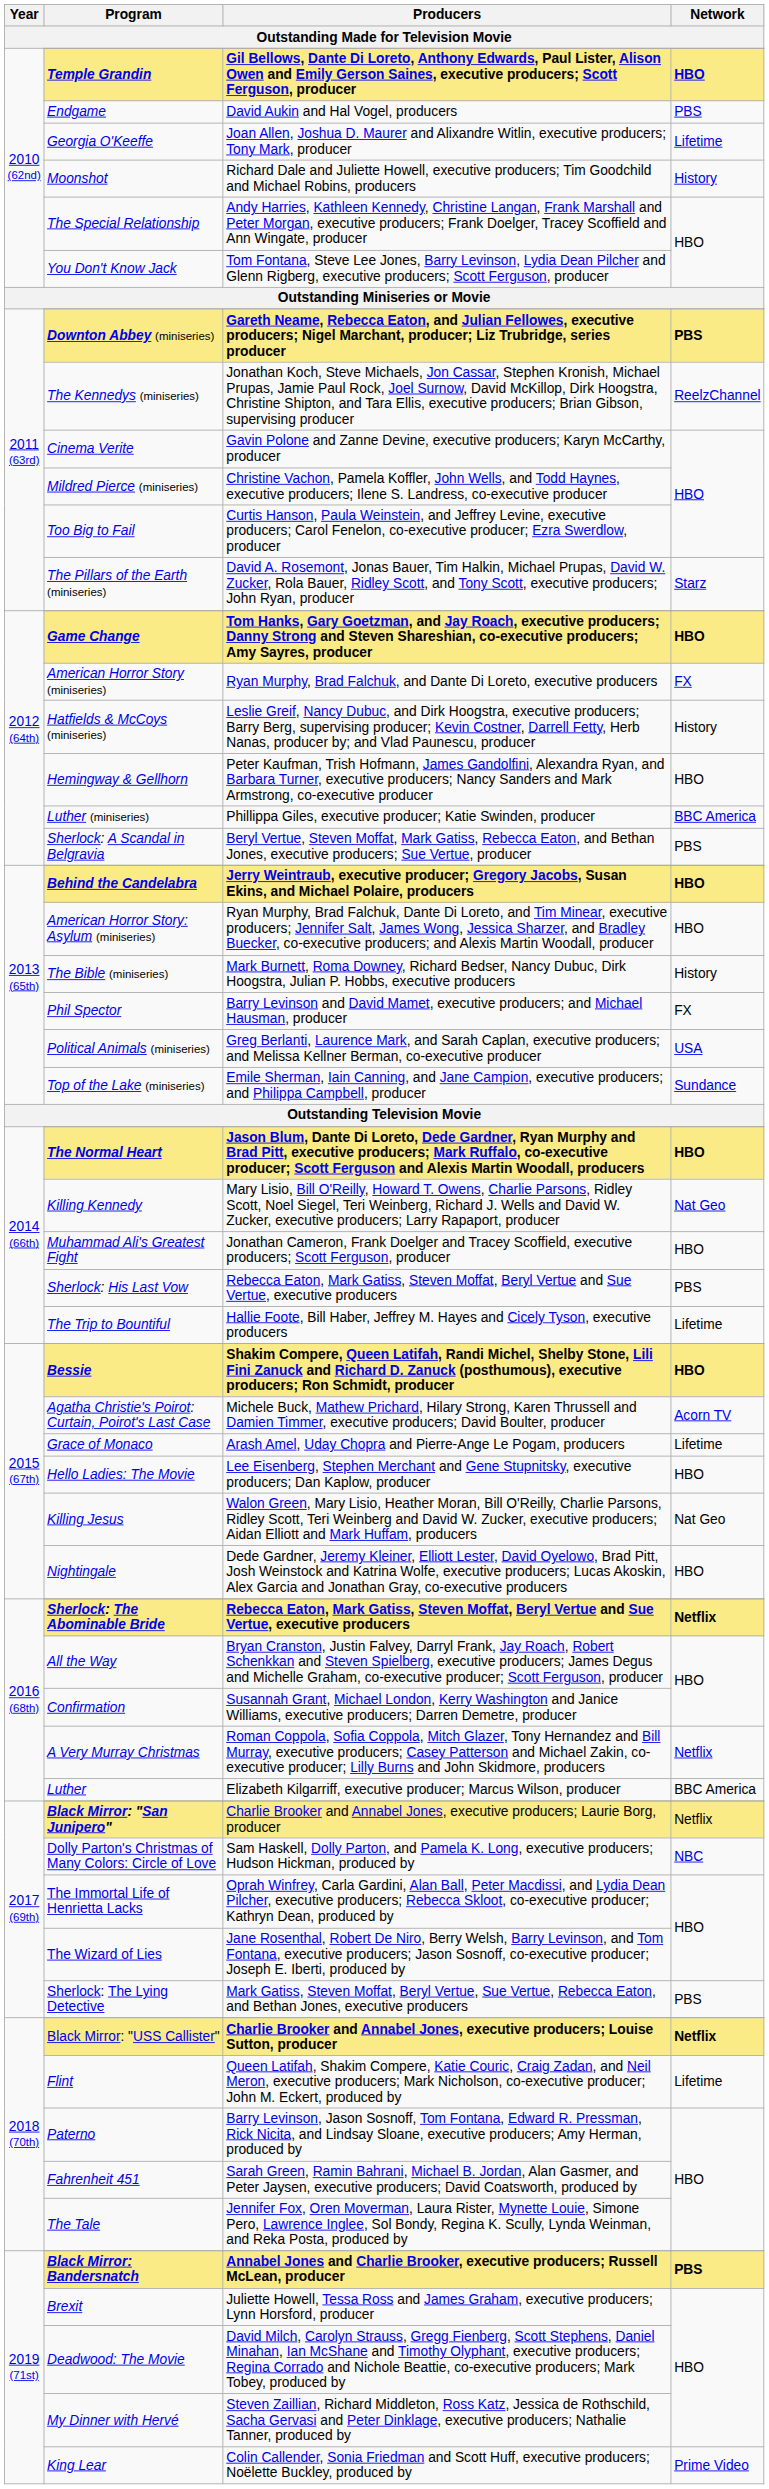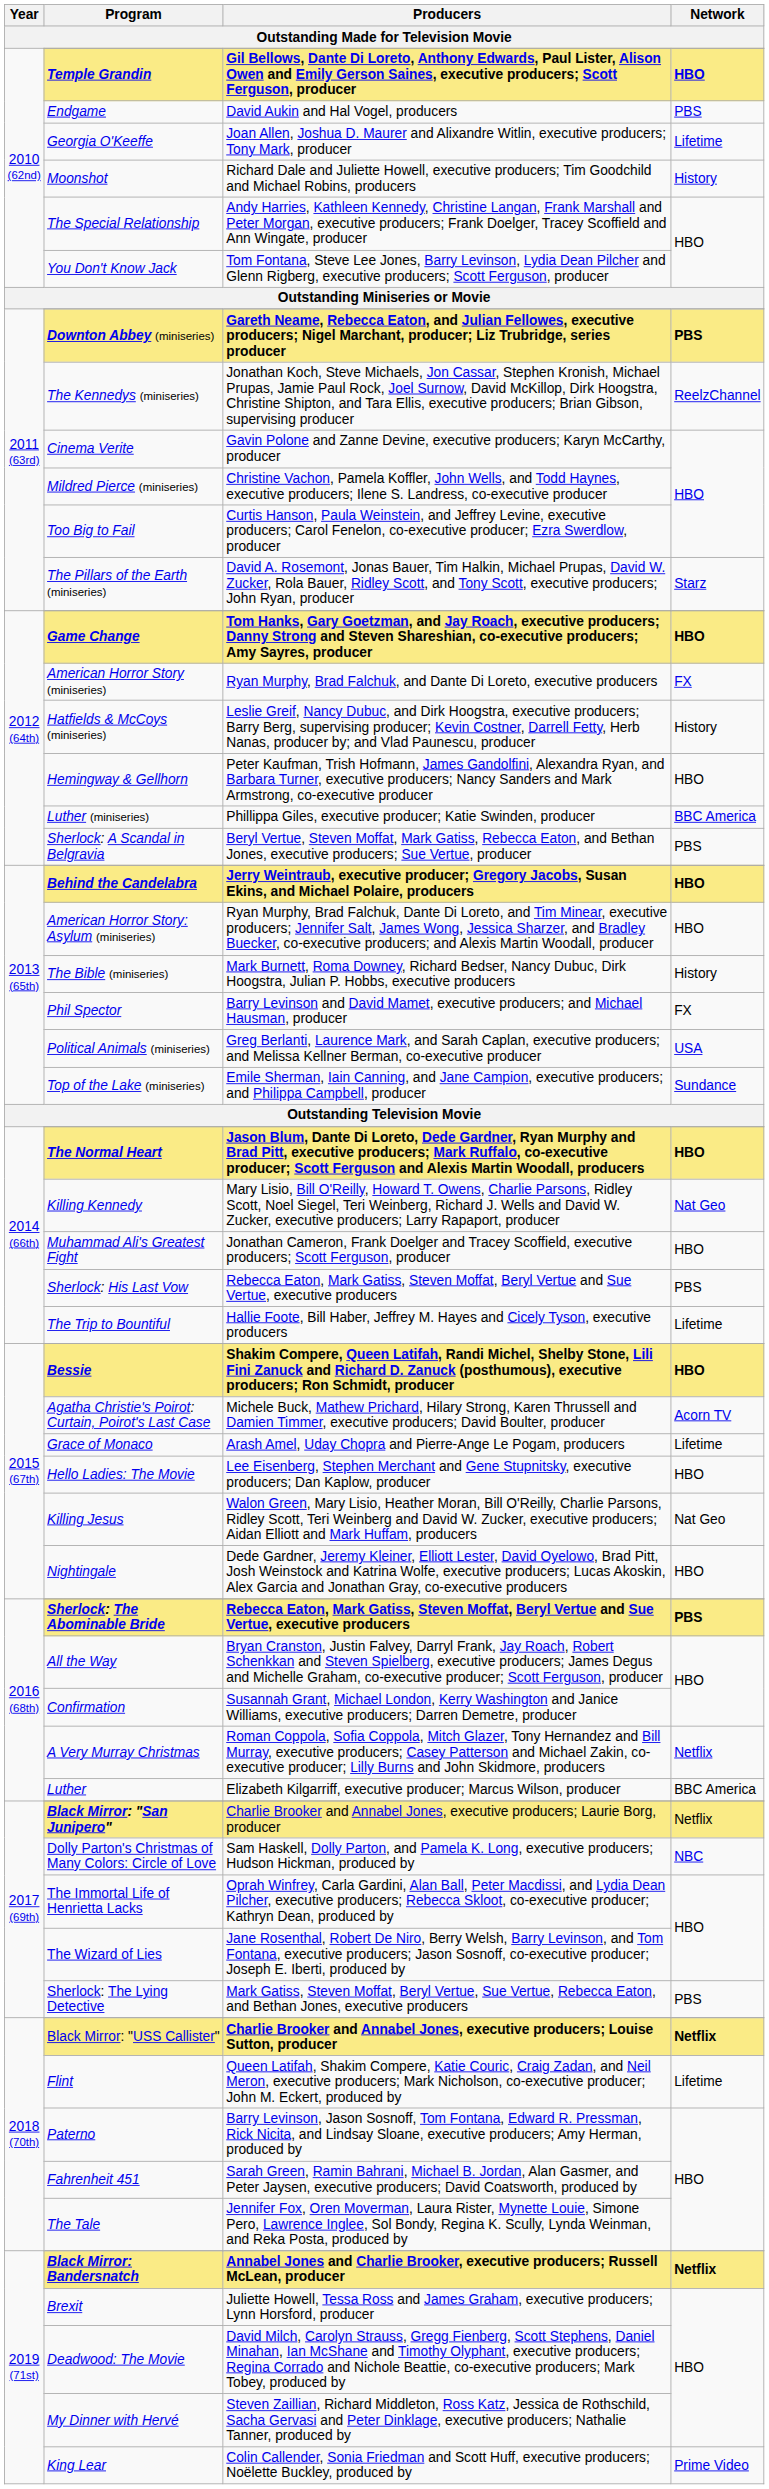Sherlock: The Abominable Bride | Network: Netflix -> PBS
Black Mirror: Bandersnatch | Network: PBS -> Netflix
